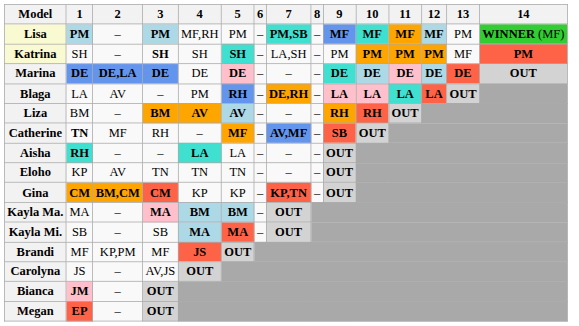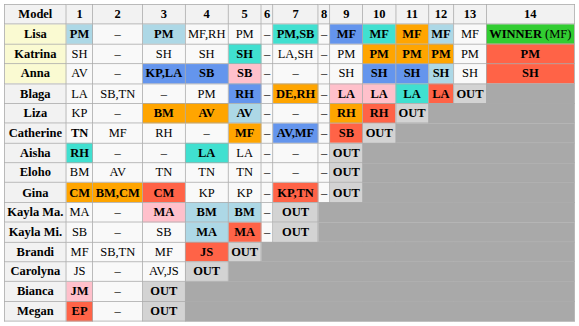Lisa | 13: PM -> MF
Katrina | 3: bold -> normal
Katrina | 13: MF -> PM
+ row: Anna | AV | – | KP,LA | SB | SB | – | – | – | SH | SH | SH | SH | SH | SH
- row: Marina | DE | DE,LA | DE | DE | DE | – | – | – | DE | DE | DE | DE | DE | OUT
Blaga | 2: AV -> SB,TN
Liza | 1: BM -> KP
Eloho | 1: KP -> BM
Brandi | 2: KP,PM -> SB,TN
